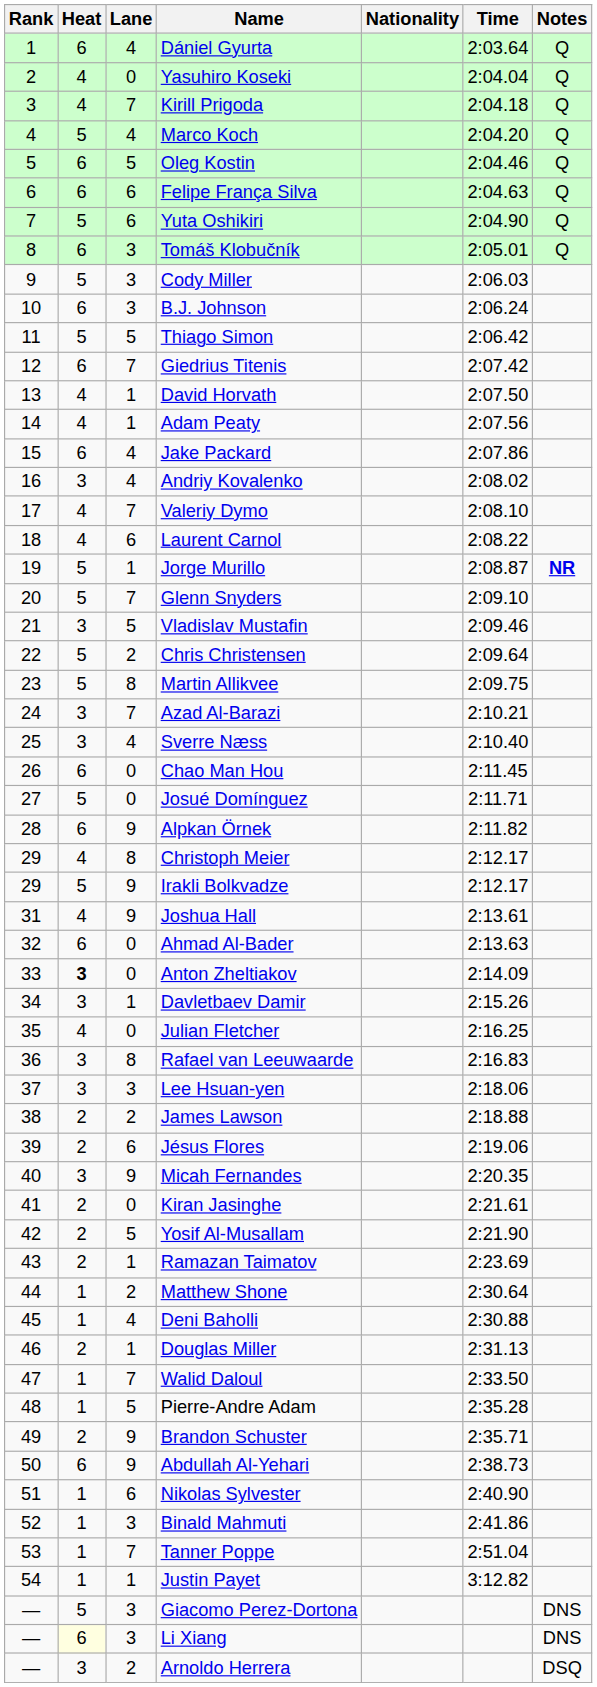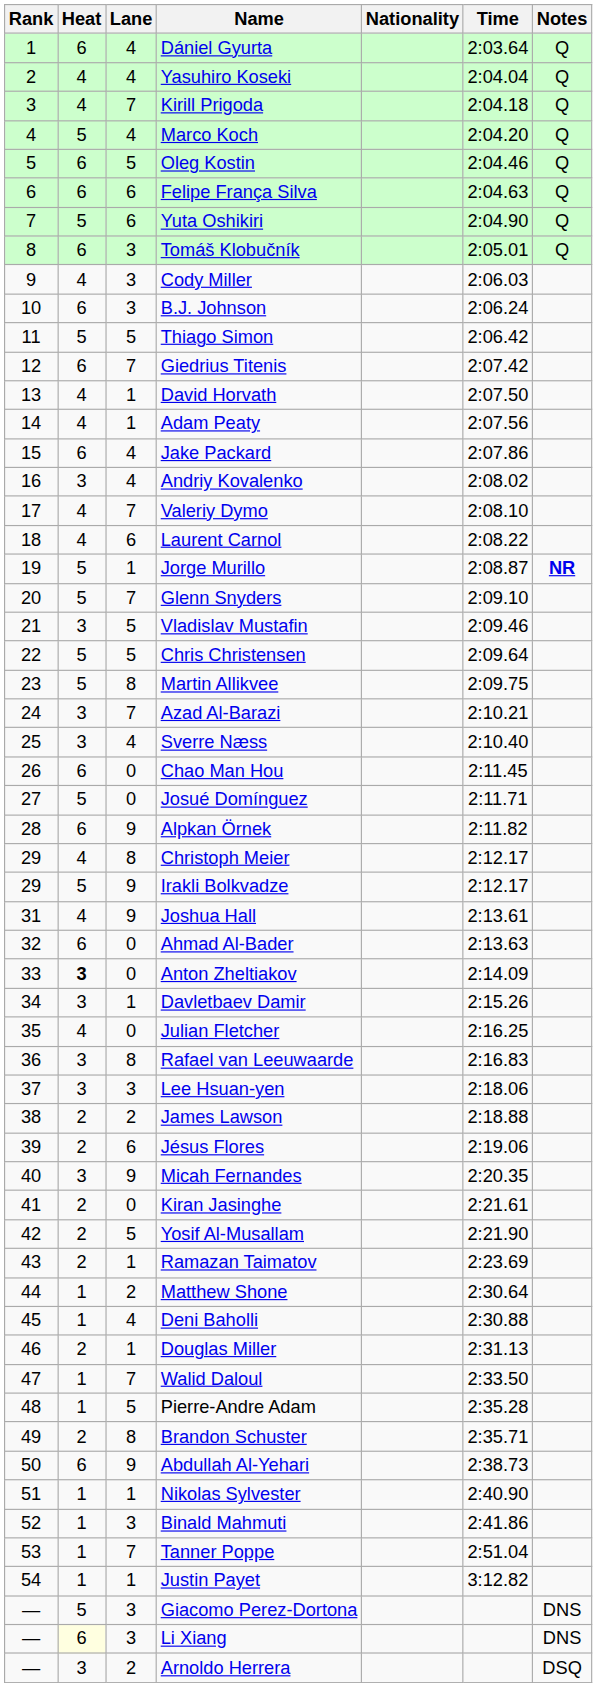Yasuhiro Koseki | Lane: 0 -> 4
Cody Miller | Heat: 5 -> 4
Chris Christensen | Lane: 2 -> 5
Brandon Schuster | Lane: 9 -> 8
Nikolas Sylvester | Lane: 6 -> 1
